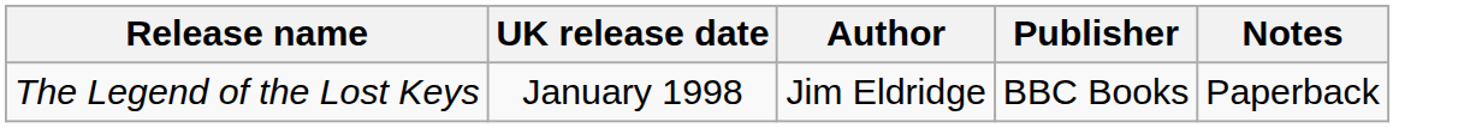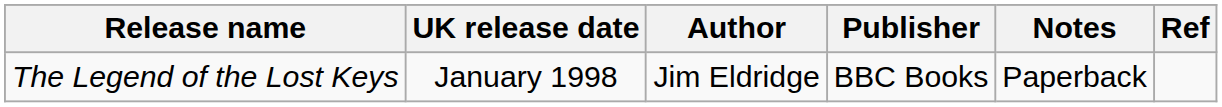+ column: Ref
